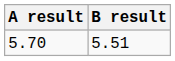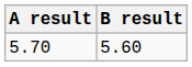5.70 | B result: 5.51 -> 5.60
